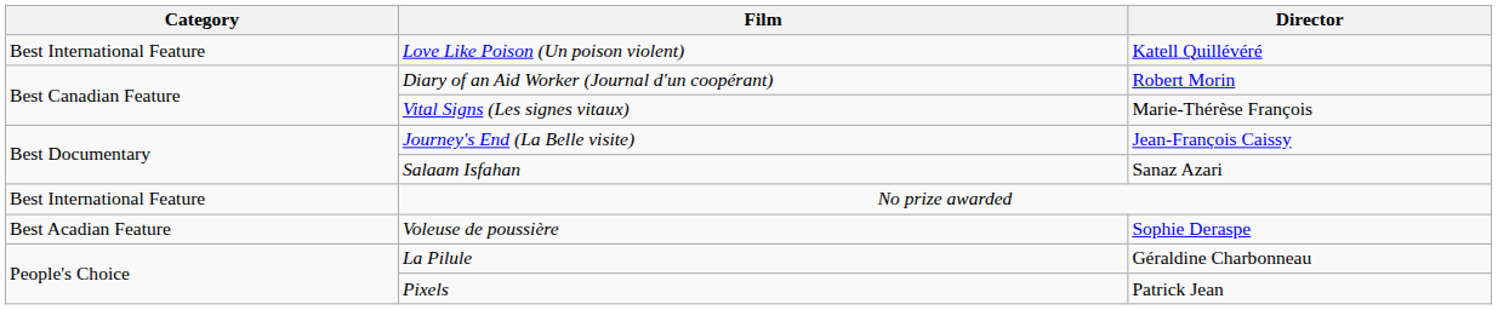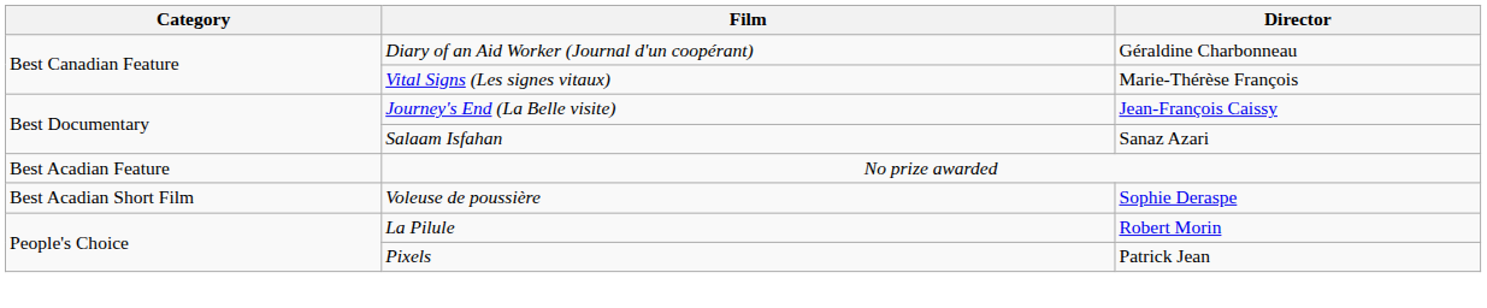- row: Best International Feature | Love Like Poison (Un poison violent) | Katell Quillévéré
Diary of an Aid Worker (Journal d'un coopérant) | Director: Robert Morin -> Géraldine Charbonneau
No prize awarded | Category: Best International Feature -> Best Acadian Feature
Voleuse de poussière | Category: Best Acadian Feature -> Best Acadian Short Film
La Pilule | Director: Géraldine Charbonneau -> Robert Morin
